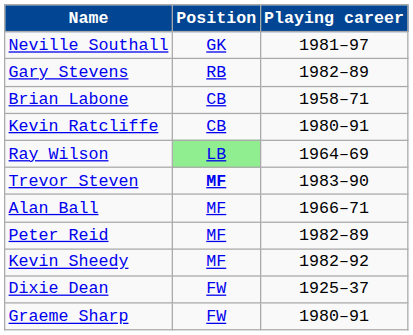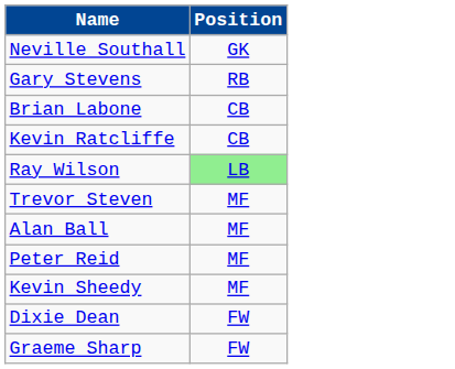- column: Playing career | 1981–97 | 1982–89 | 1958–71 | 1980–91 | 1964–69 | 1983–90 | 1966–71 | 1982–89 | 1982–92 | 1925–37 | 1980–91
Trevor Steven | Position: bold -> normal
